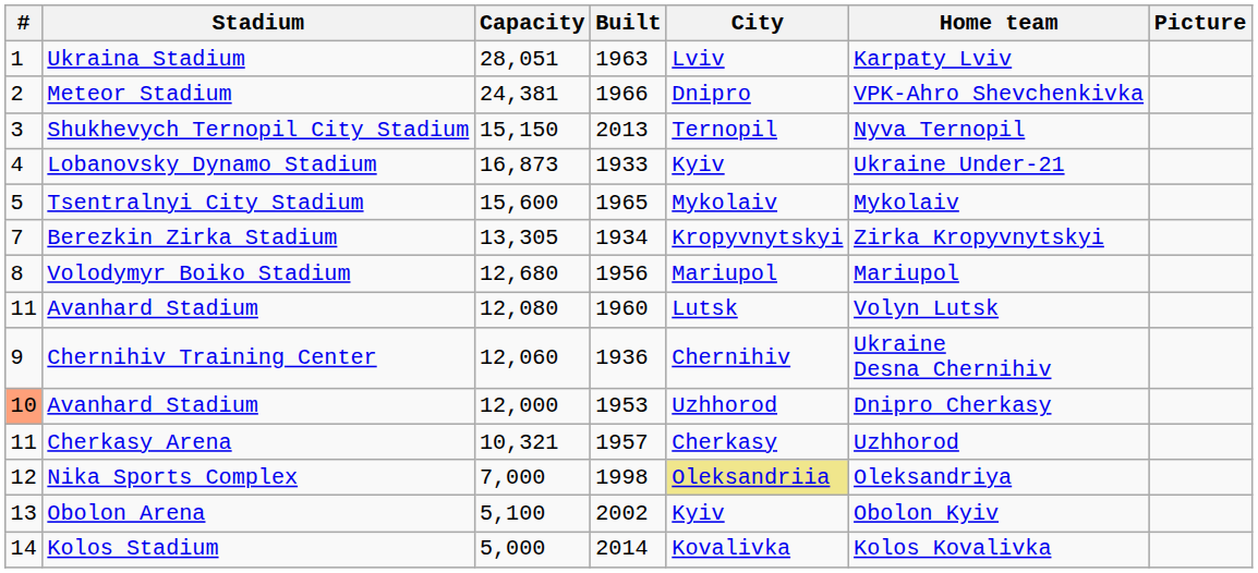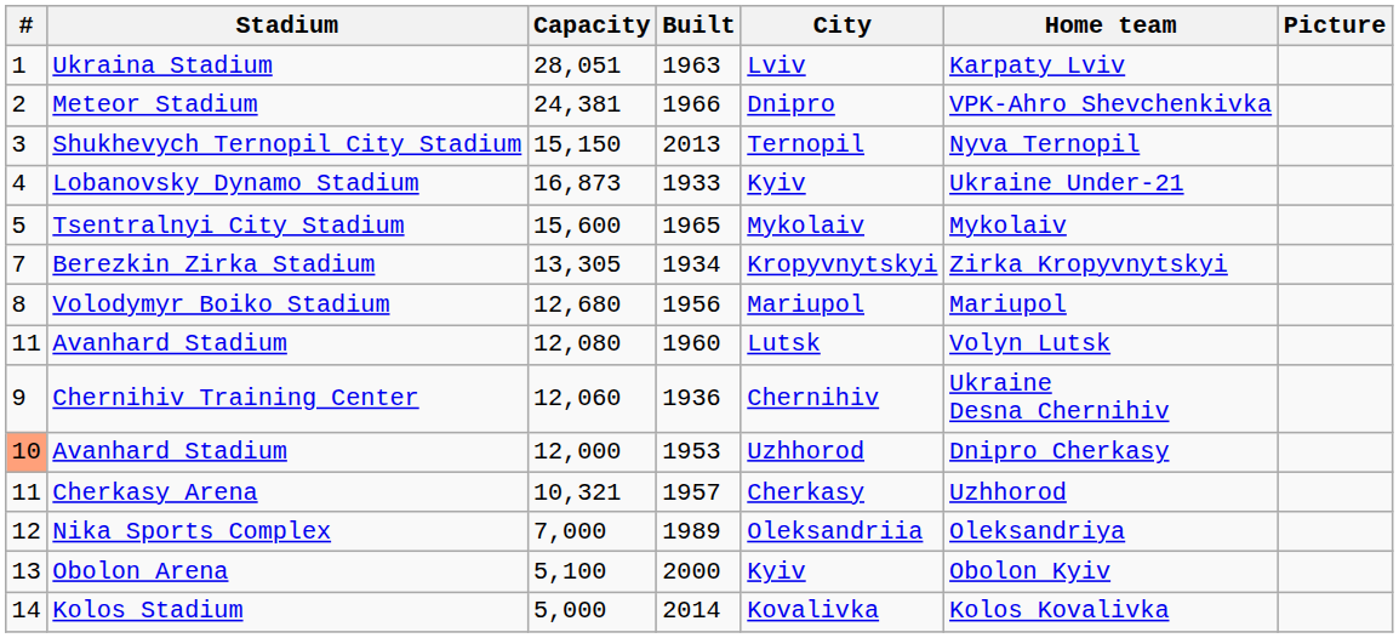Nika Sports Complex | Built: 1998 -> 1989
Nika Sports Complex | City: khaki background -> no background
Obolon Arena | Built: 2002 -> 2000
